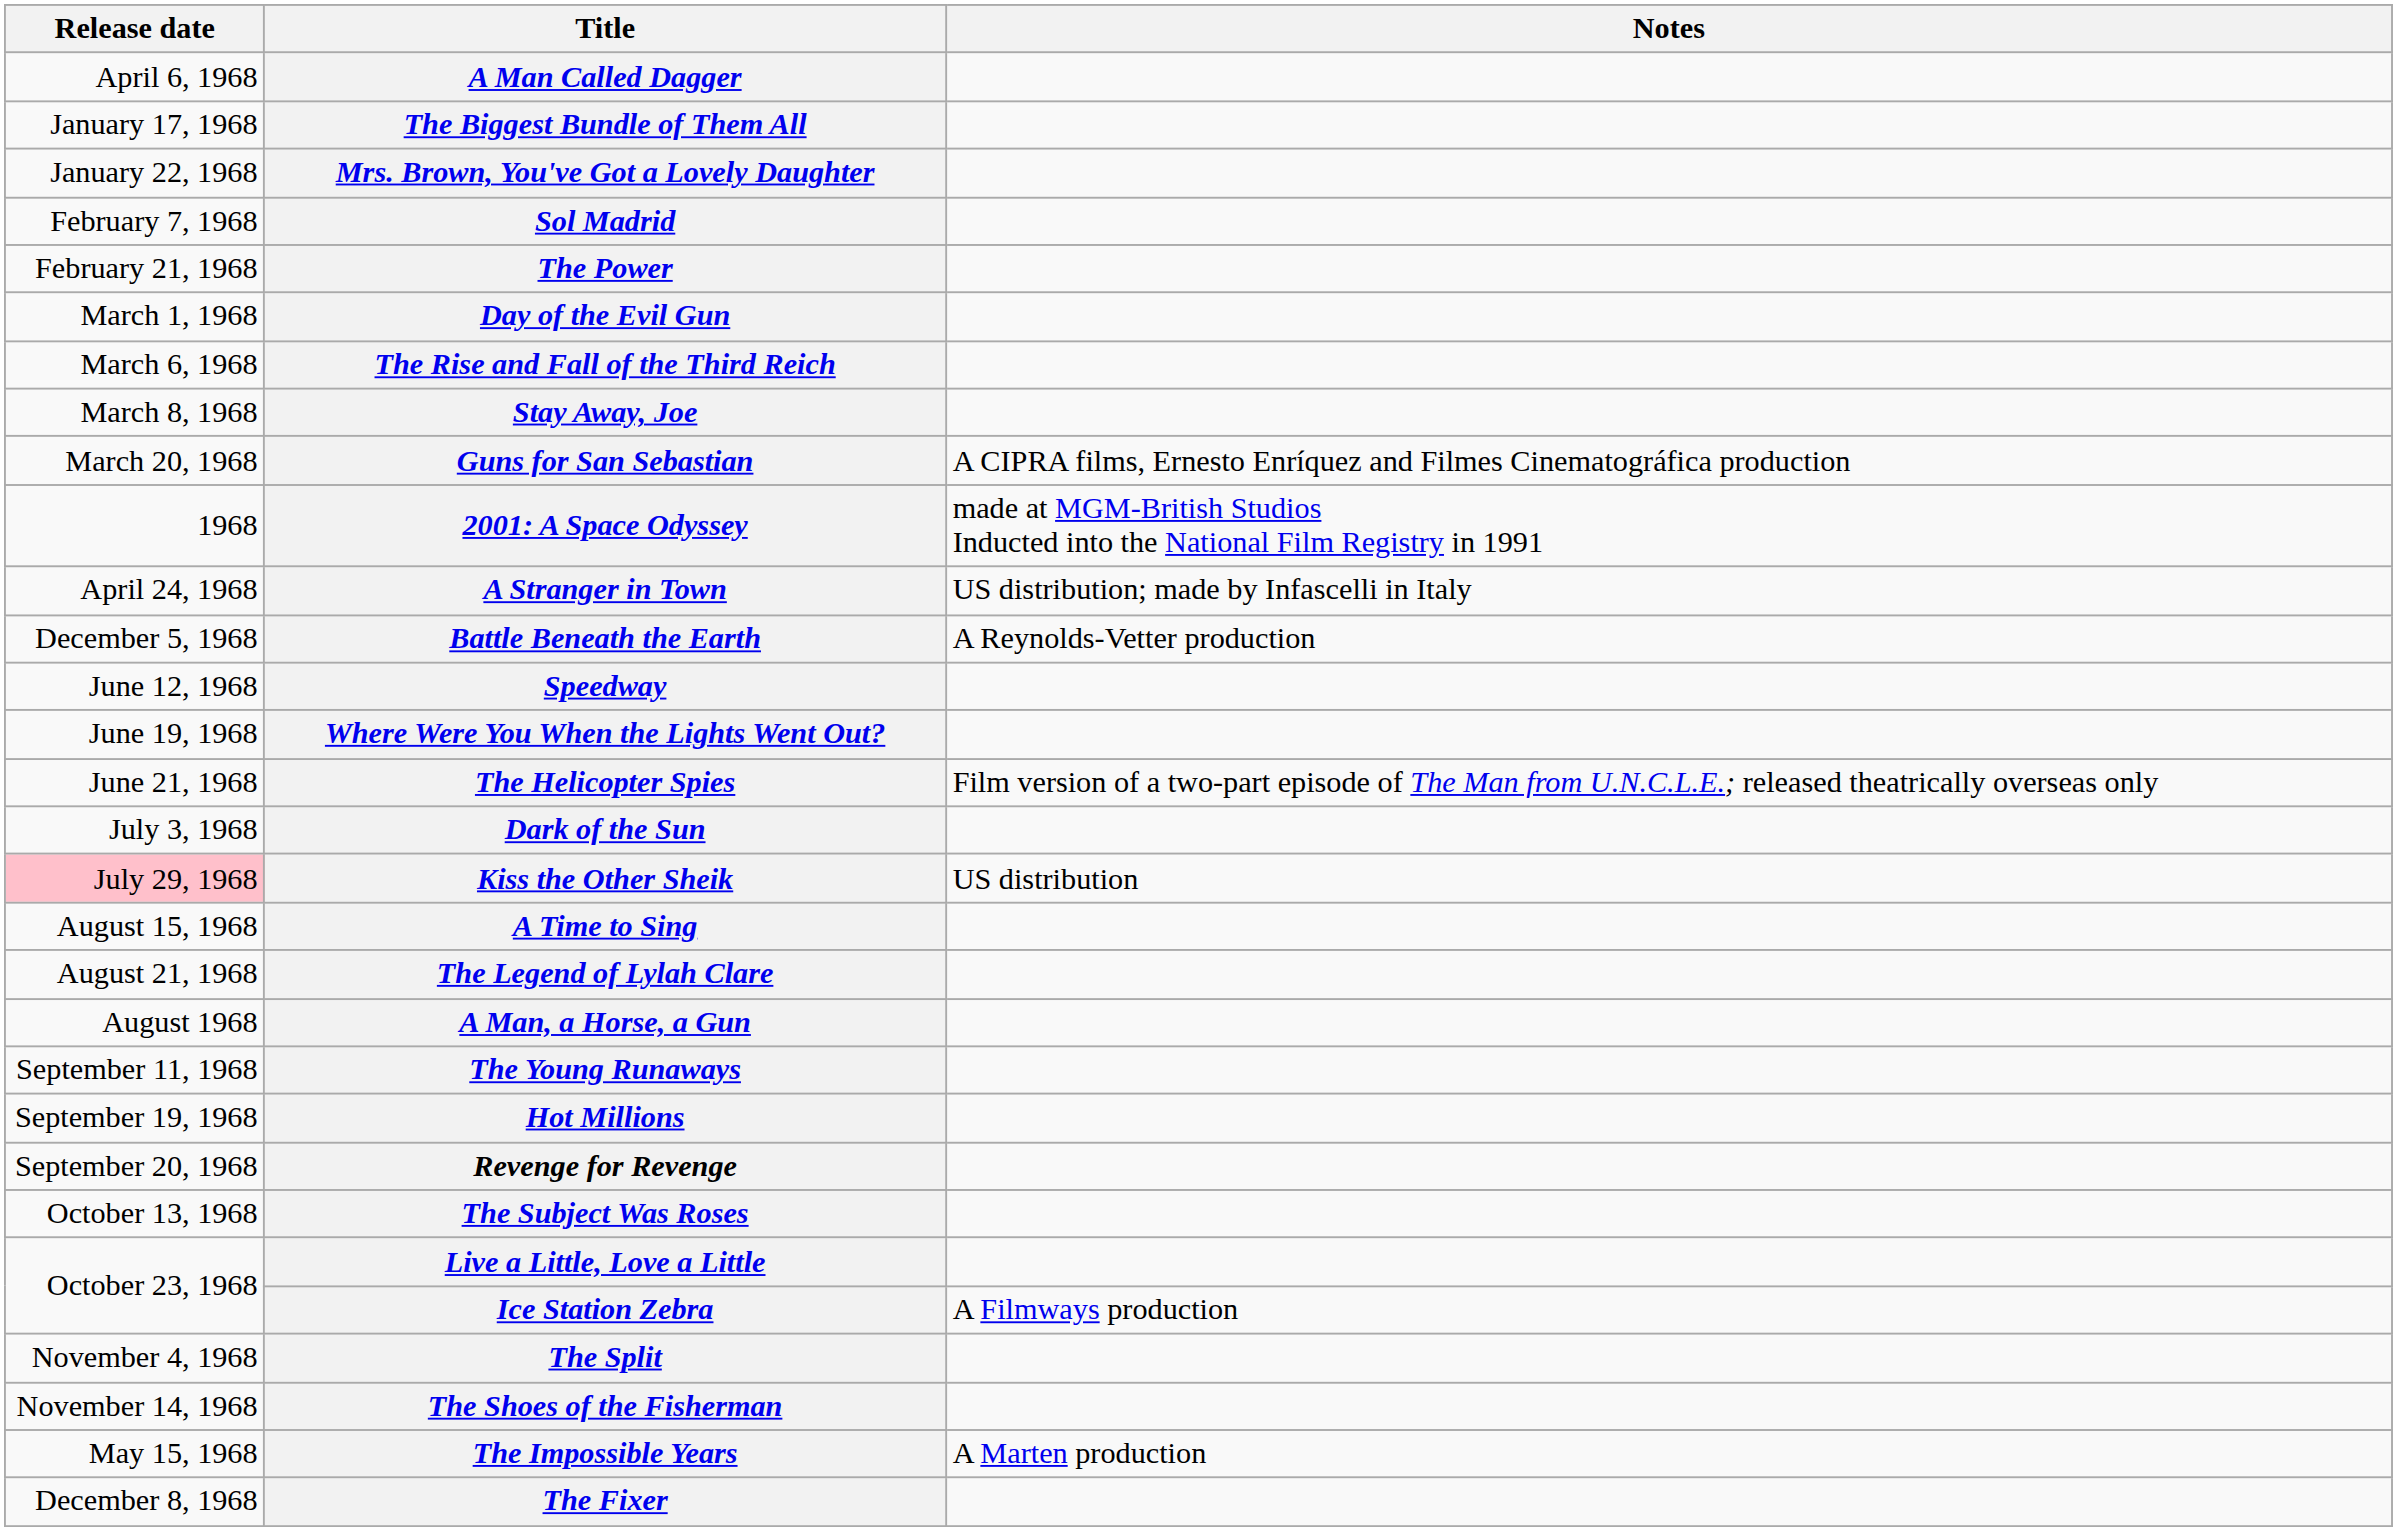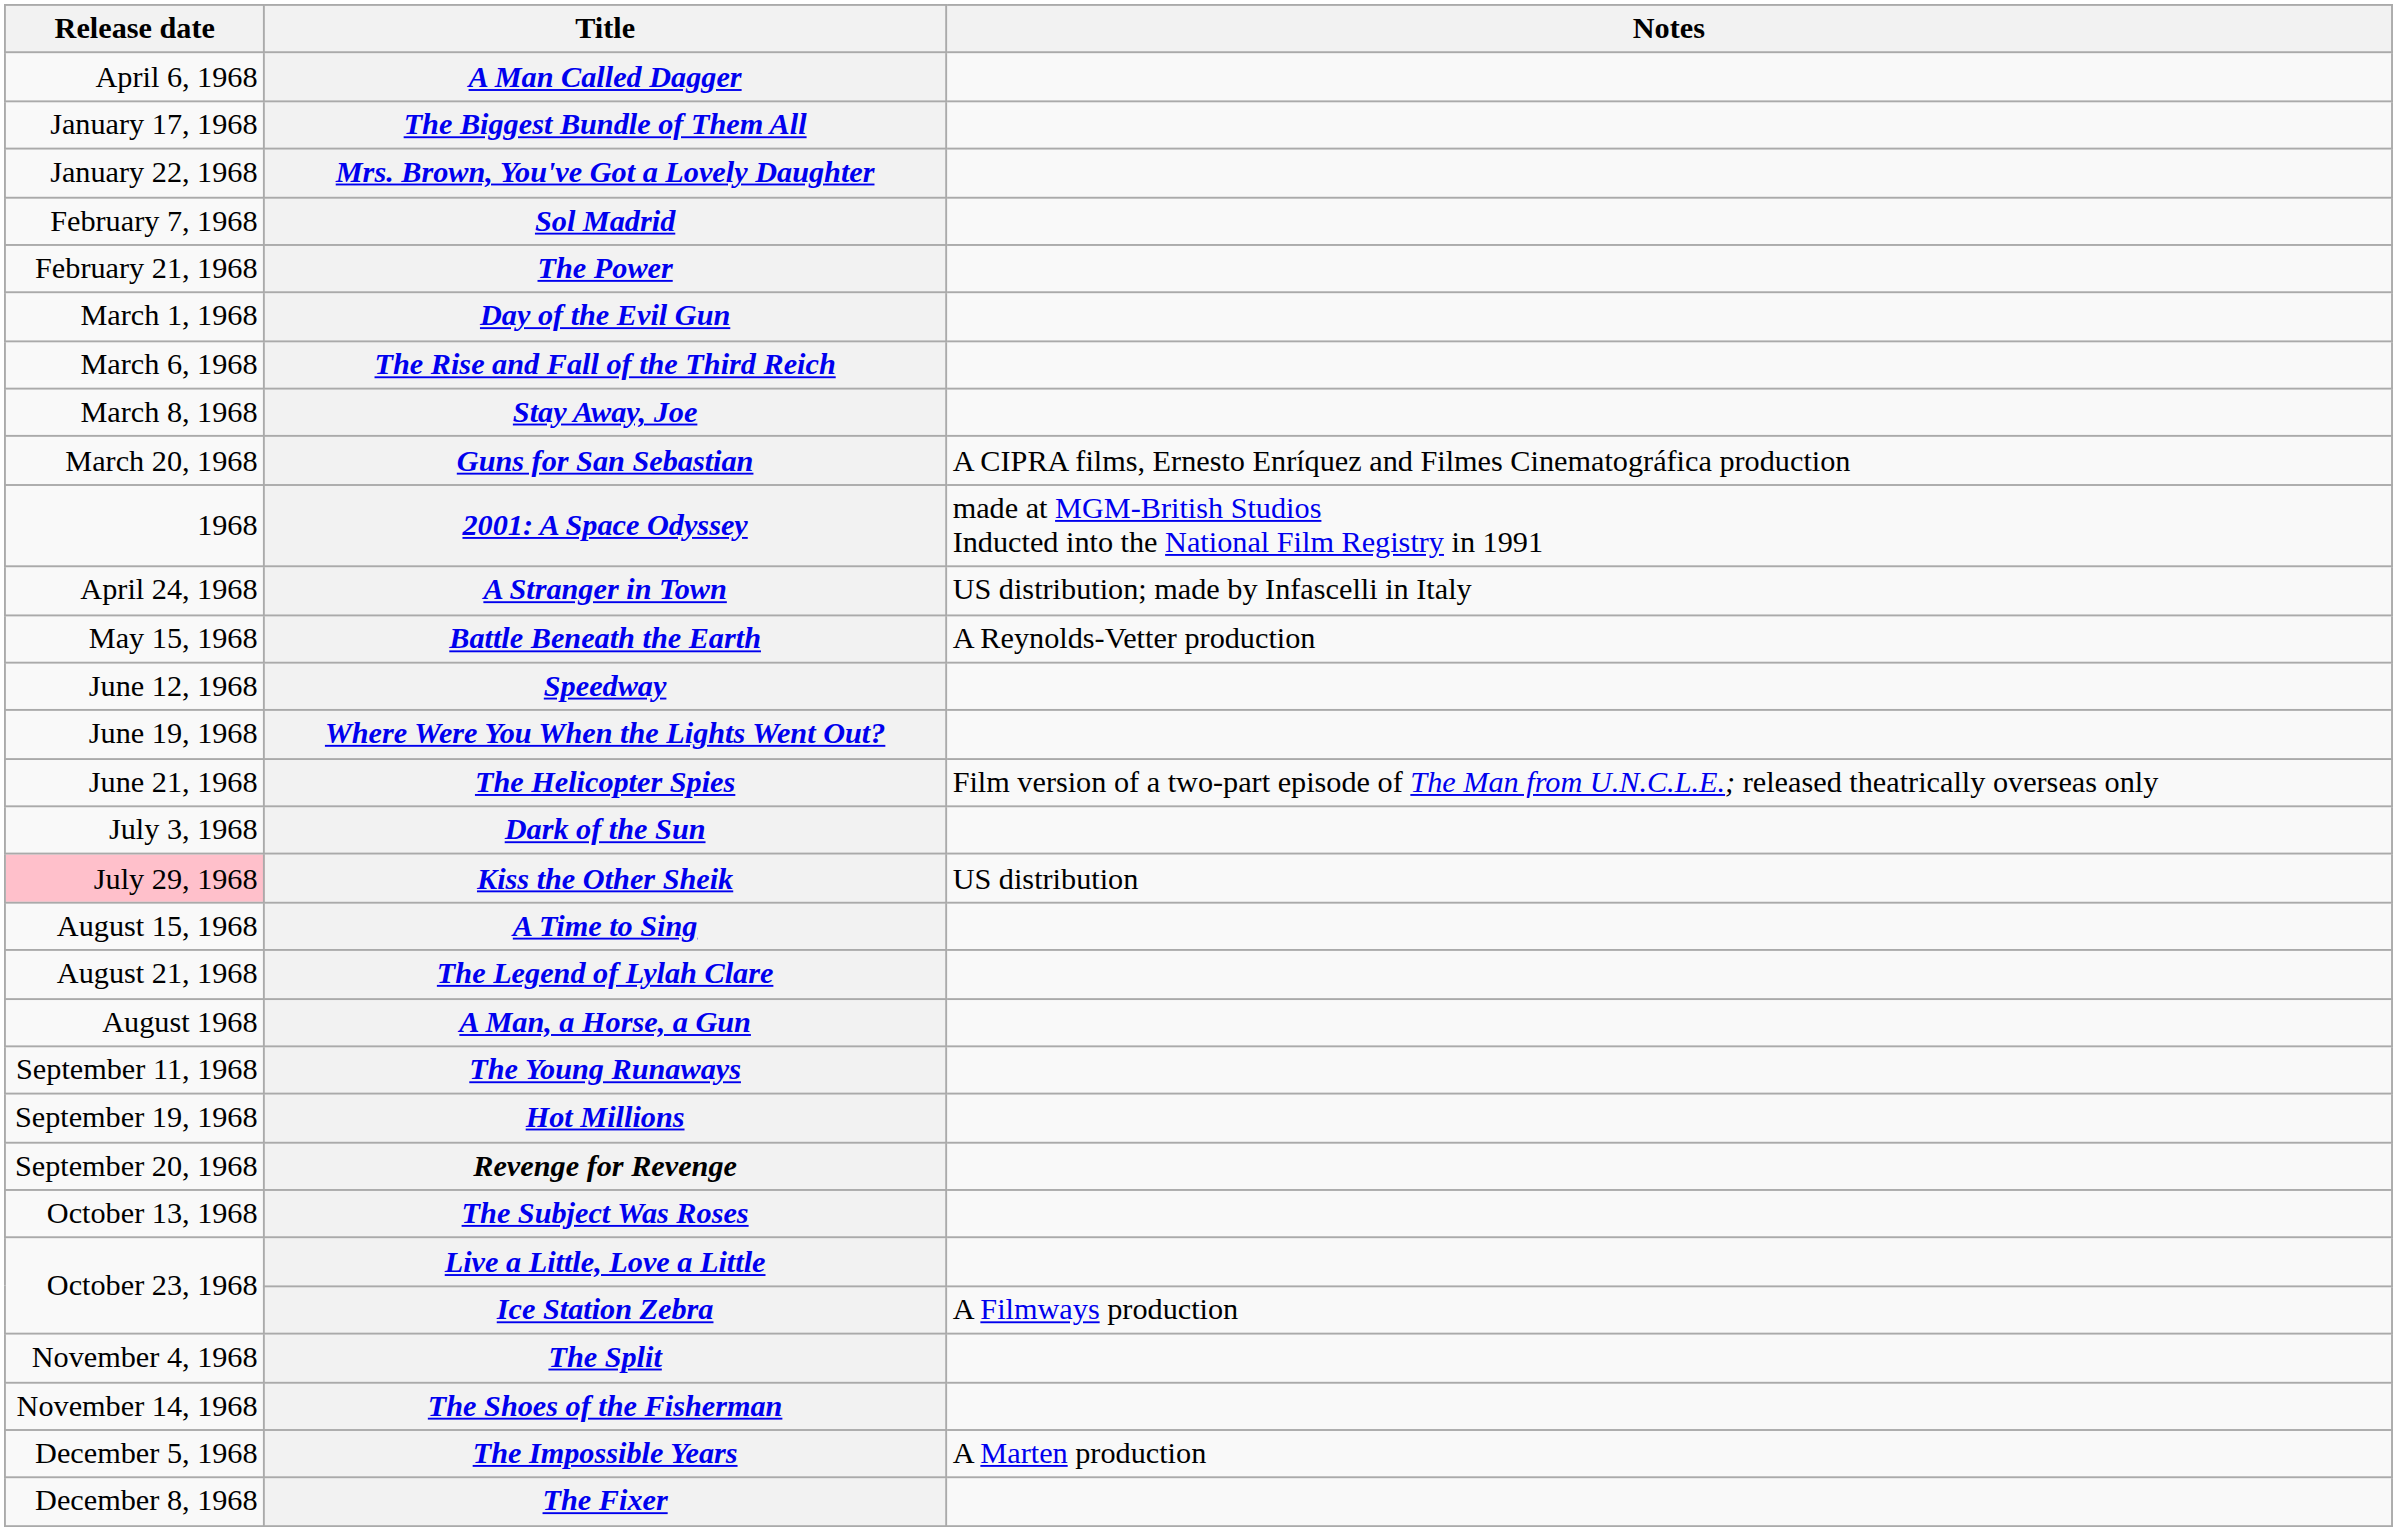Battle Beneath the Earth | Release date: December 5, 1968 -> May 15, 1968
The Impossible Years | Release date: May 15, 1968 -> December 5, 1968
